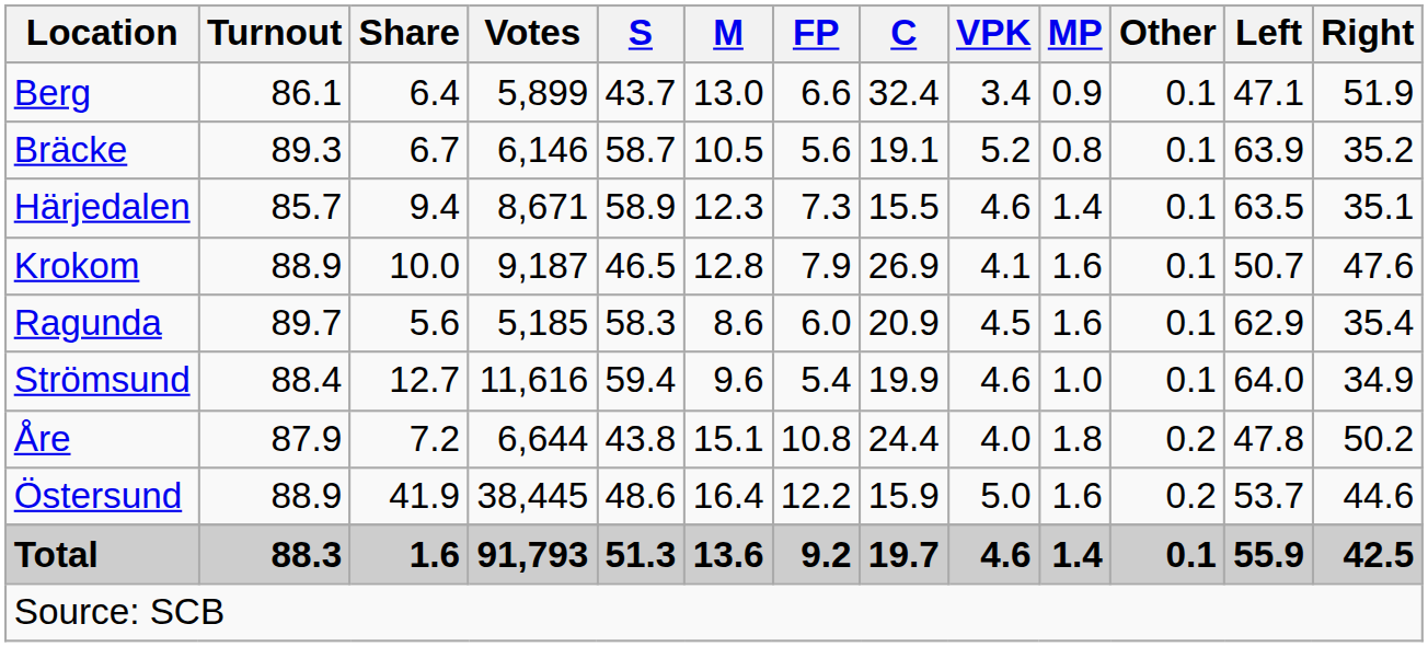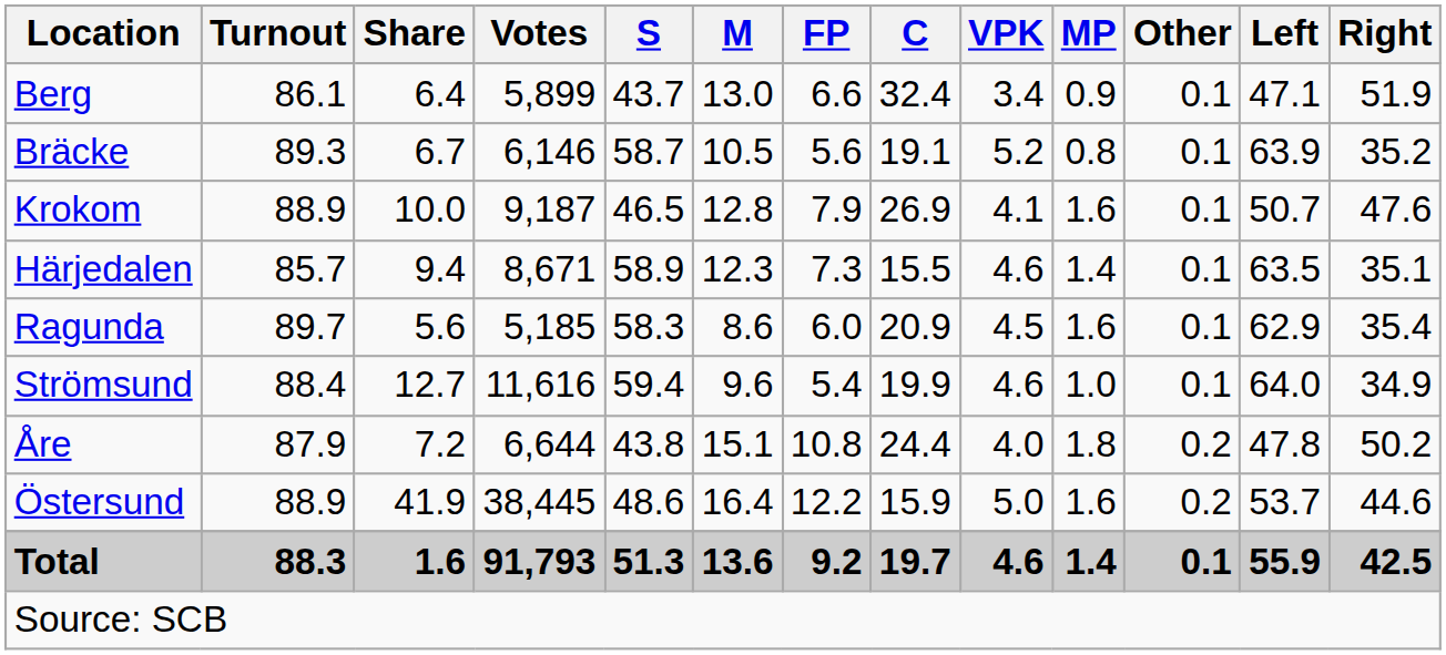rows swapped: Härjedalen <-> Krokom
